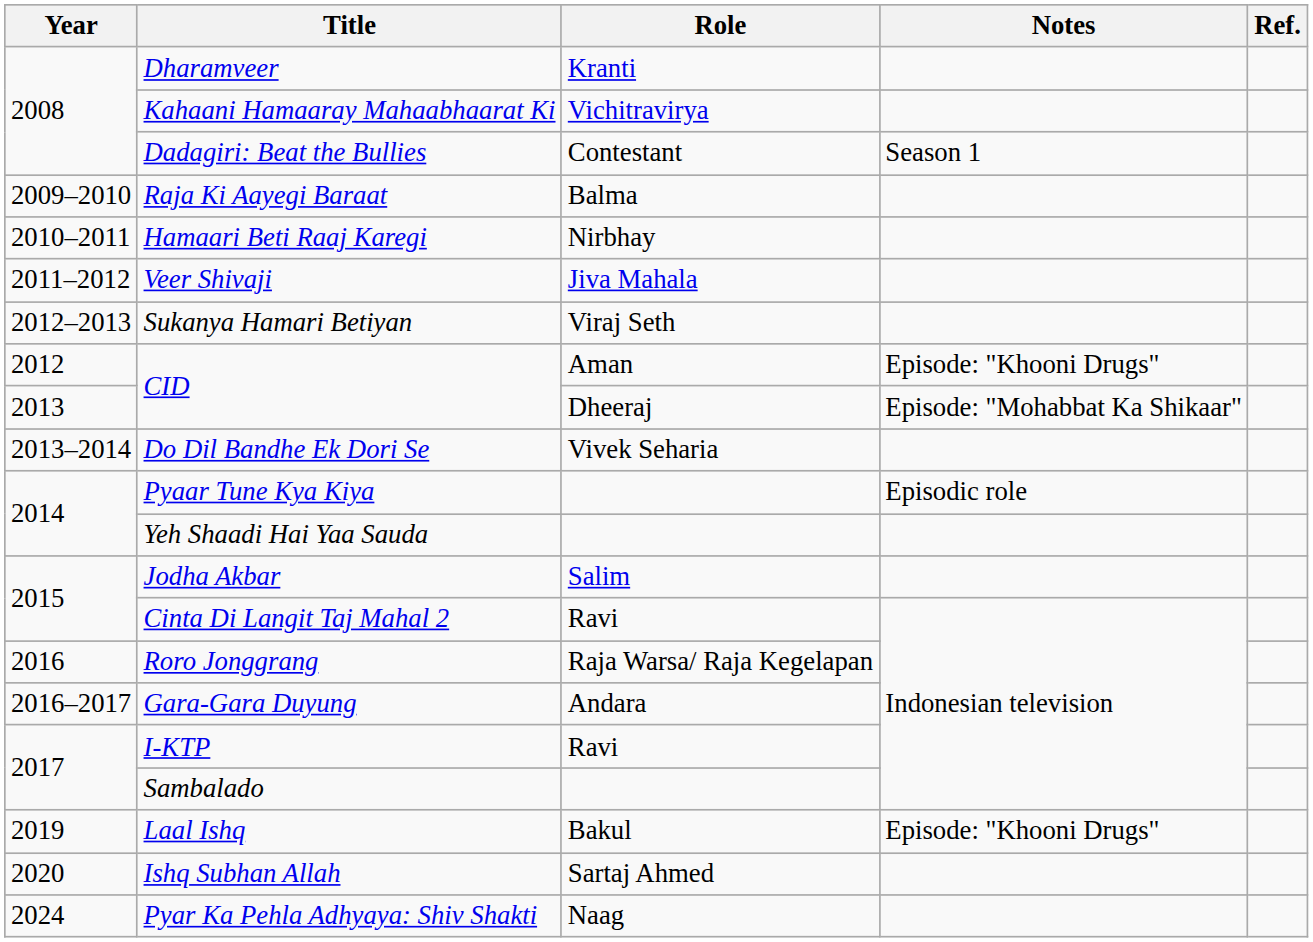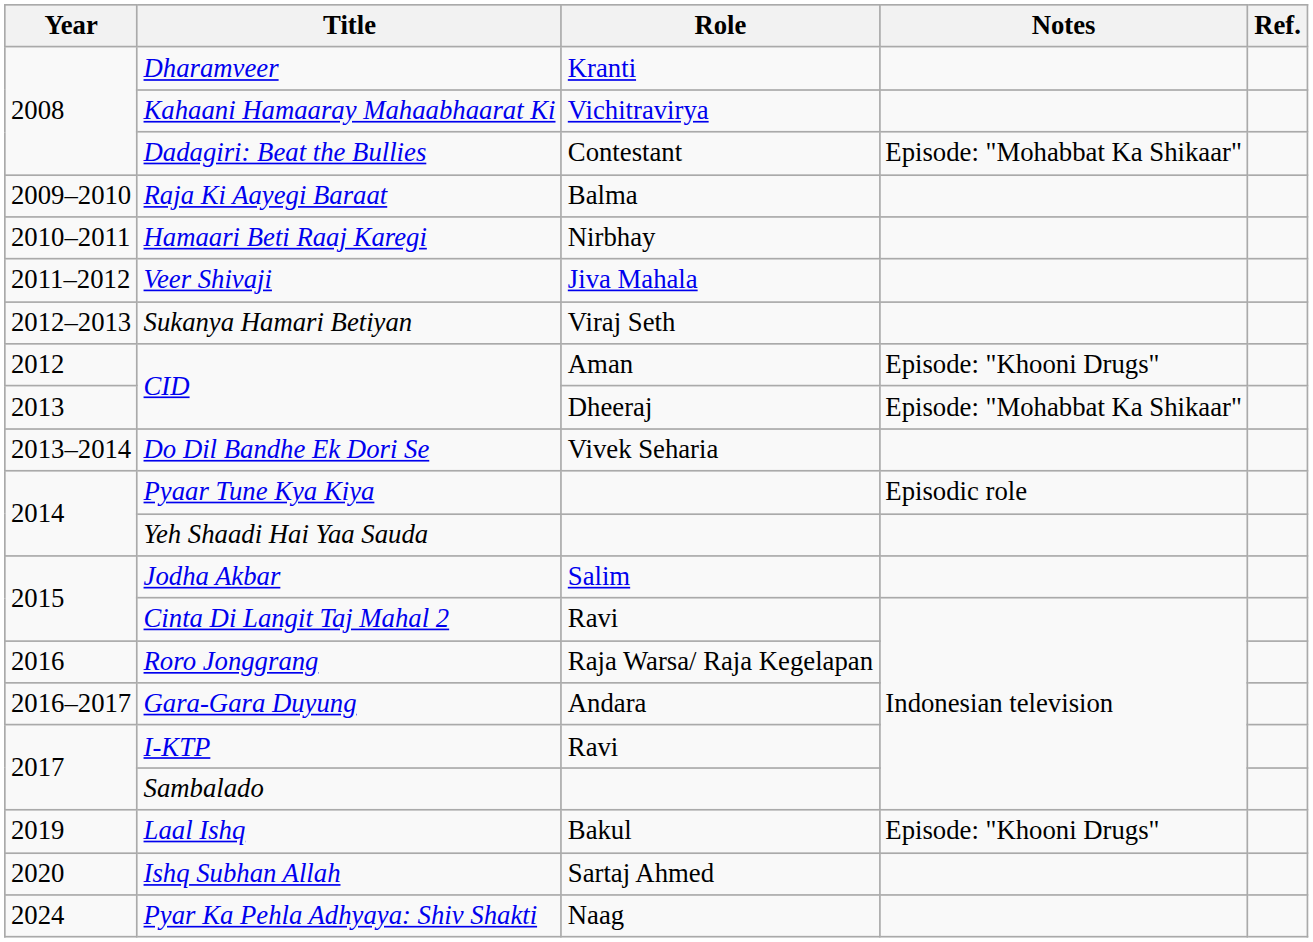Dadagiri: Beat the Bullies | Notes: Season 1 -> Episode: "Mohabbat Ka Shikaar"
